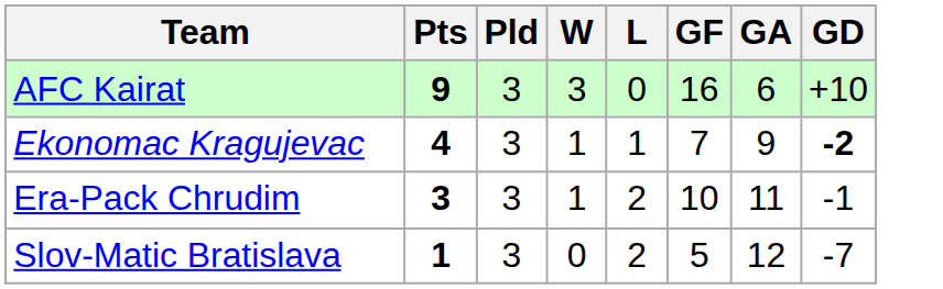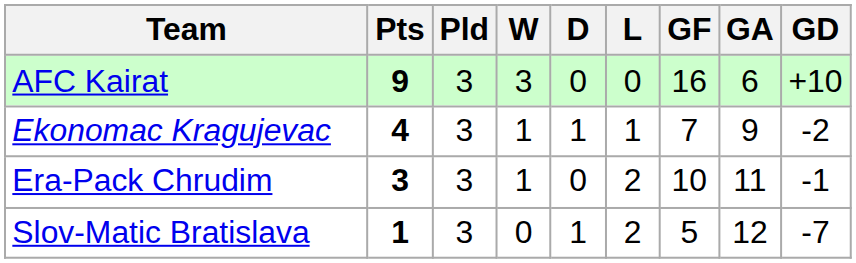+ column: D | 0 | 1 | 0 | 1
Ekonomac Kragujevac | GD: bold -> normal
